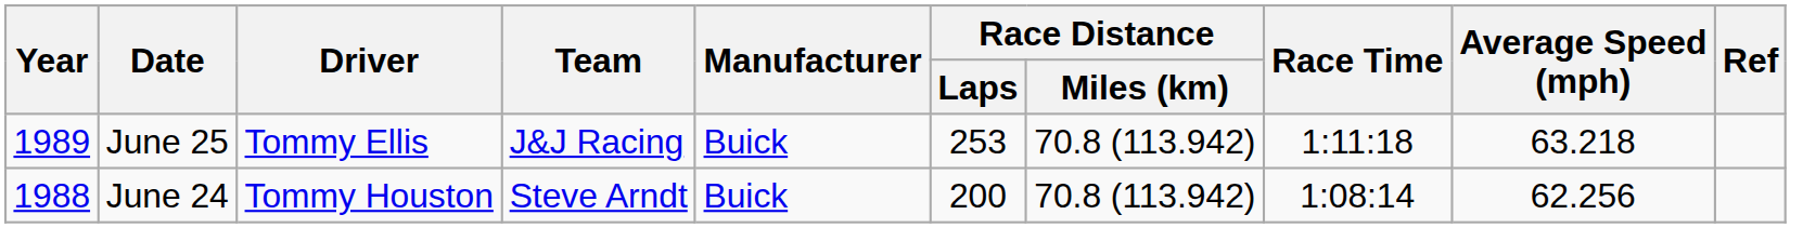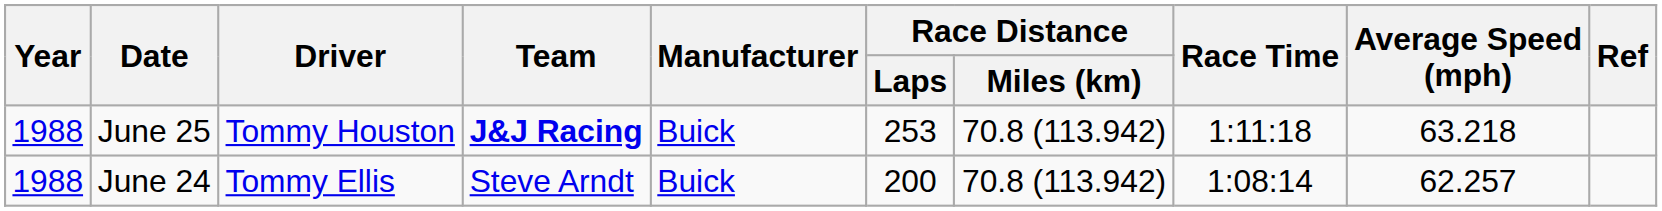June 25 | Year: 1989 -> 1988
June 25 | Driver: Tommy Ellis -> Tommy Houston
June 25 | Team: normal -> bold
June 24 | Driver: Tommy Houston -> Tommy Ellis
June 24 | Average Speed (mph): 62.256 -> 62.257
